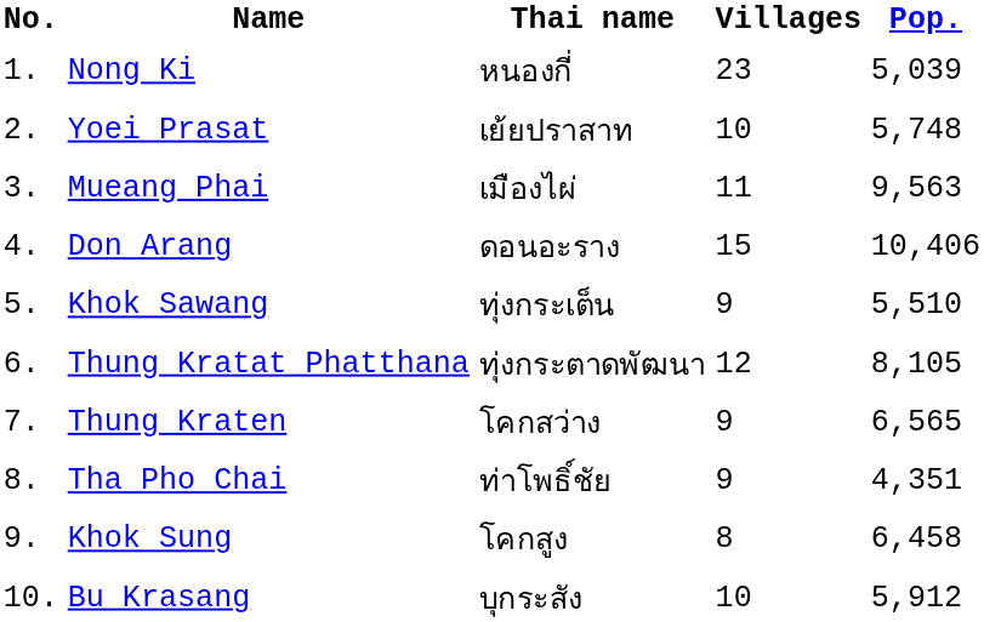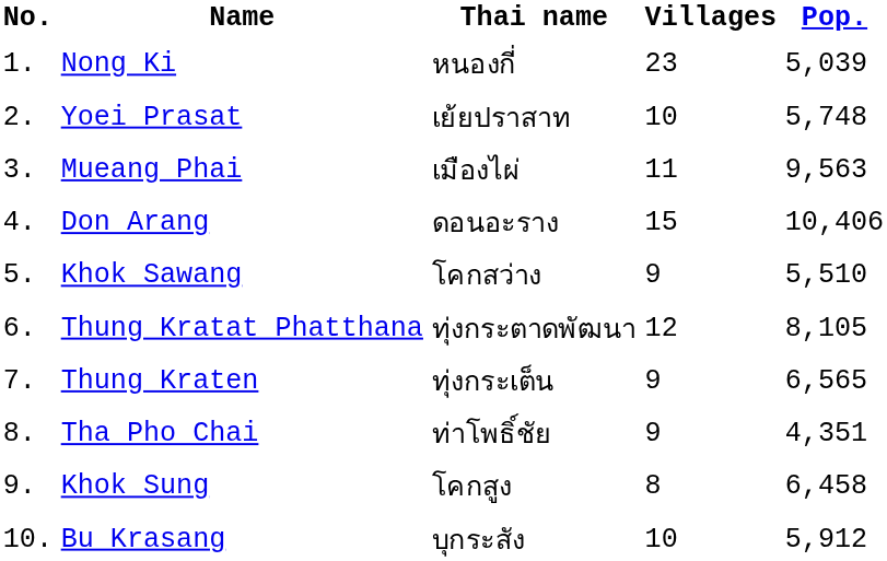Khok Sawang | Thai name: ทุ่งกระเต็น -> โคกสว่าง
Thung Kraten | Thai name: โคกสว่าง -> ทุ่งกระเต็น
